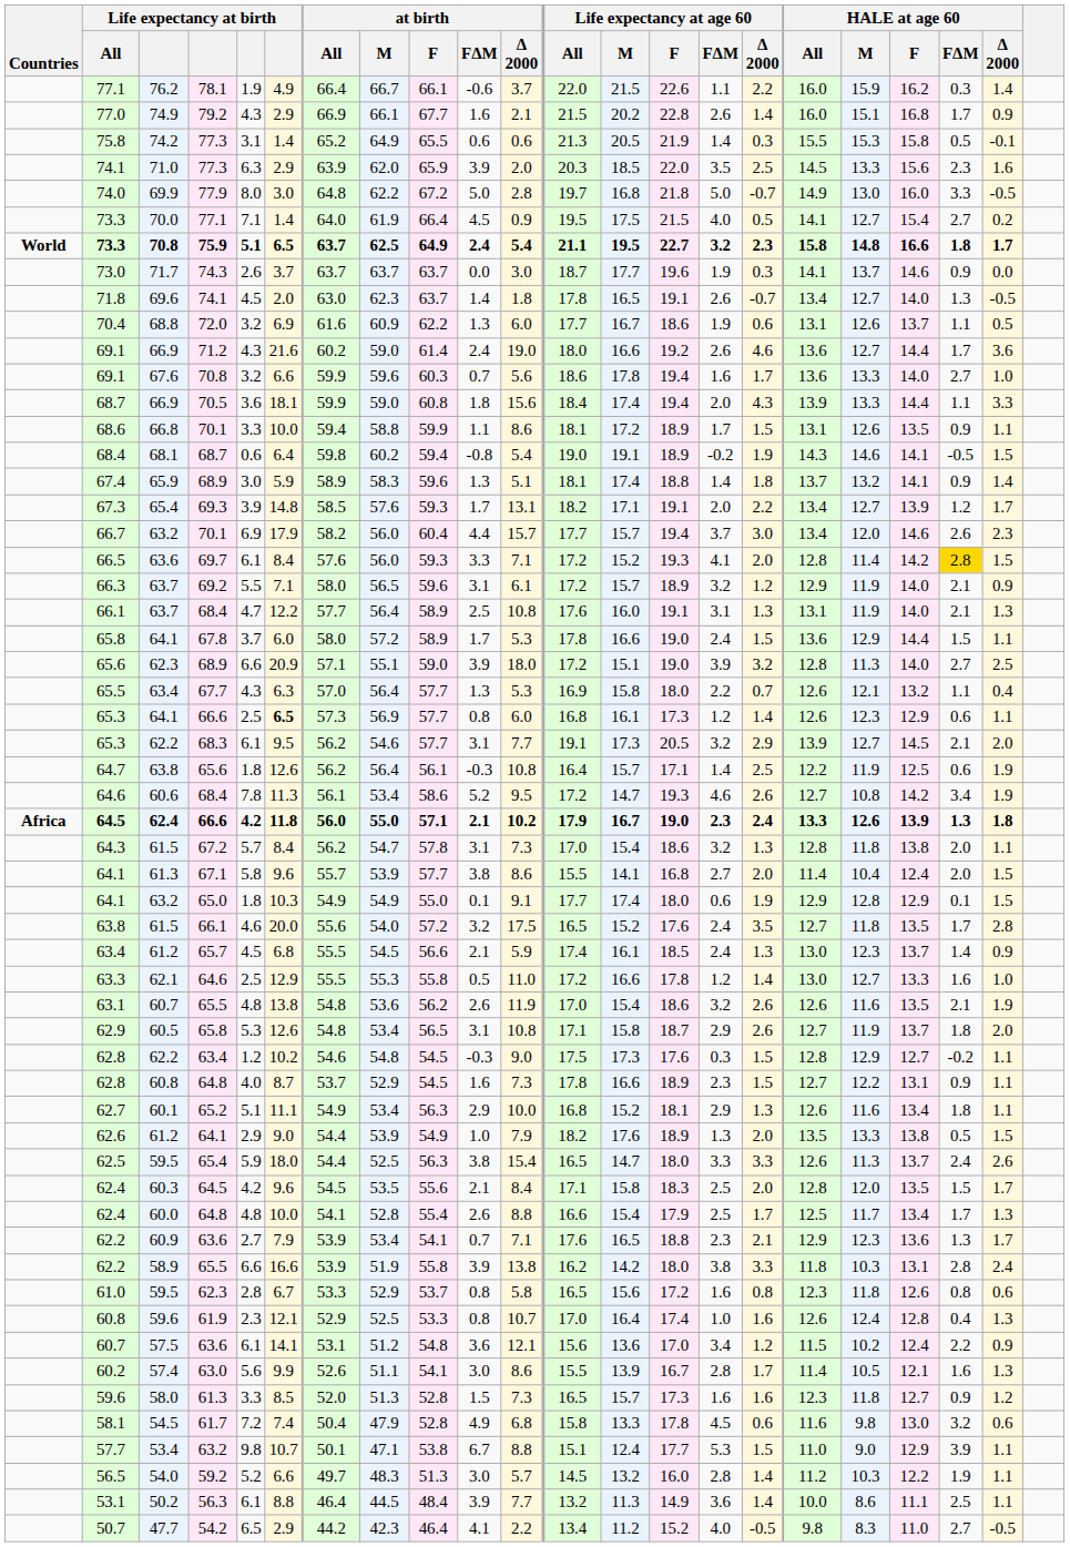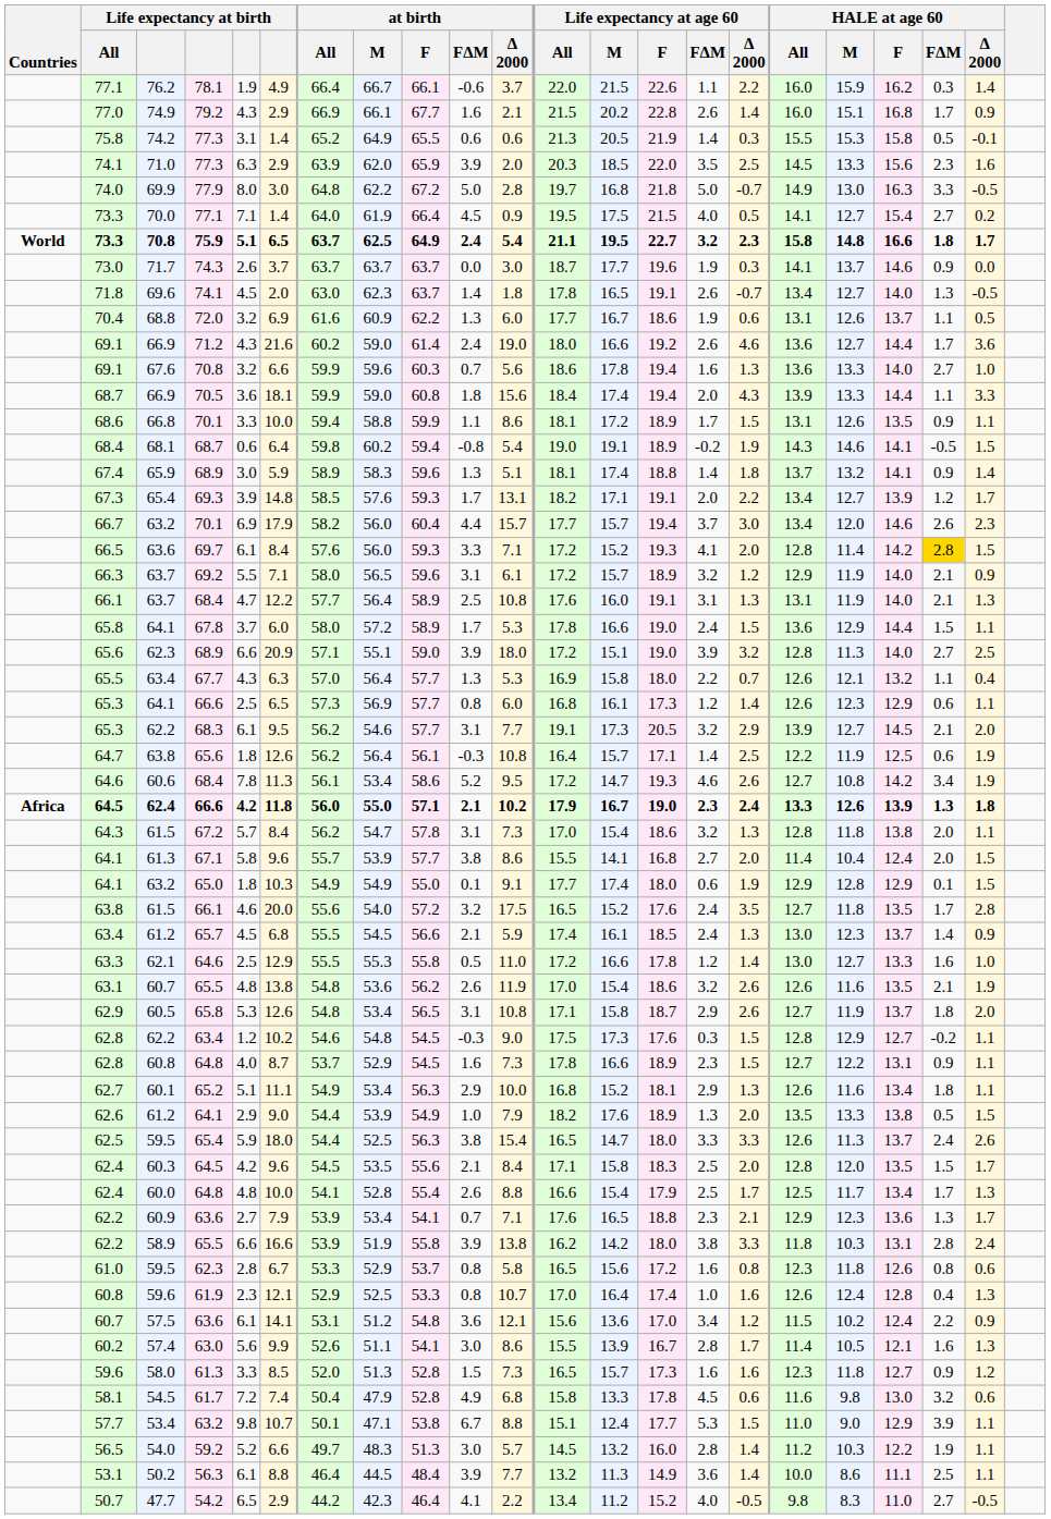74.0 | HALE at age 60 / F: 16.0 -> 16.3
69.1 / 67.6 | Life expectancy at age 60 / Δ 2000: 1.7 -> 1.3
65.3 / 64.1 | column 6: bold -> normal
